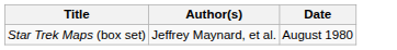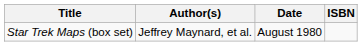+ column: ISBN
